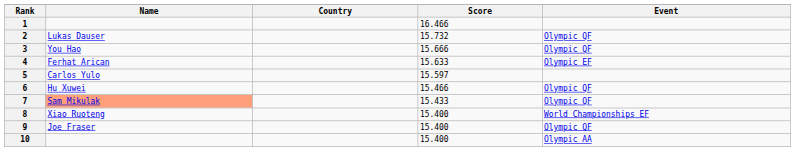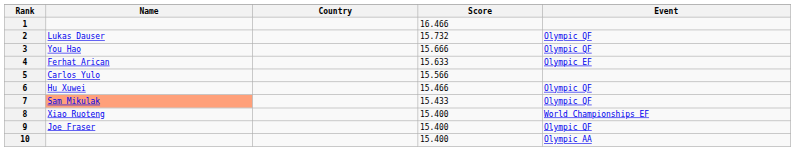5 | Score: 15.597 -> 15.566
